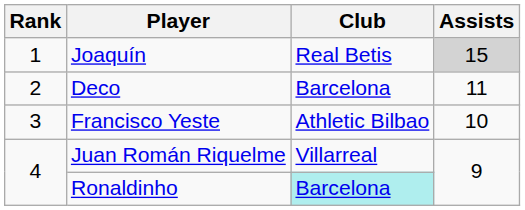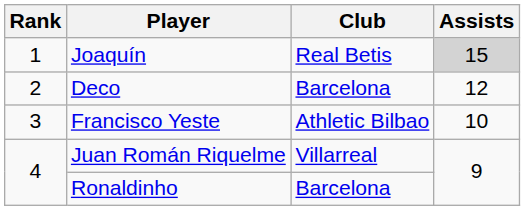Deco | Assists: 11 -> 12
Ronaldinho | Club: paleturquoise background -> no background
